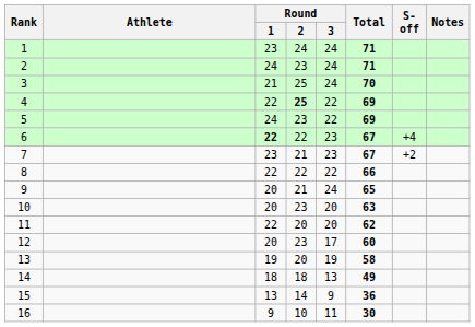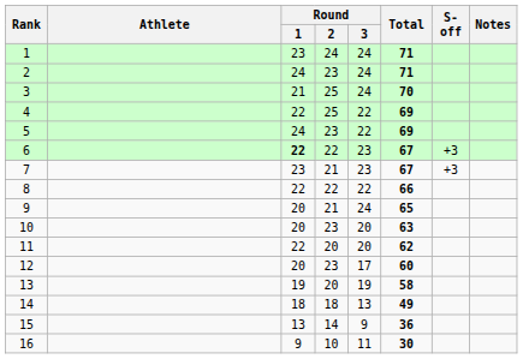4 | Round / 2: bold -> normal
6 | S-off: +4 -> +3
7 | S-off: +2 -> +3
